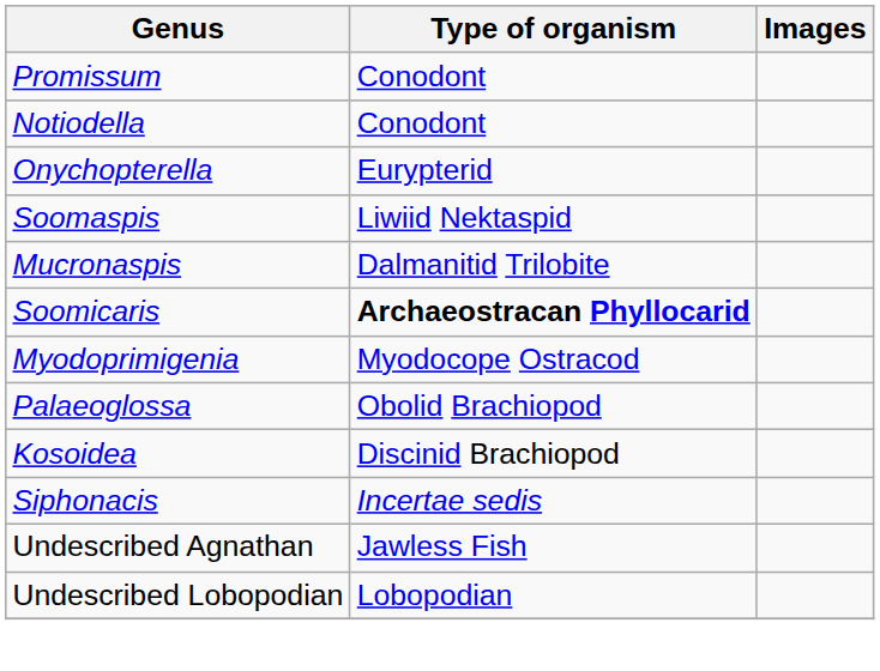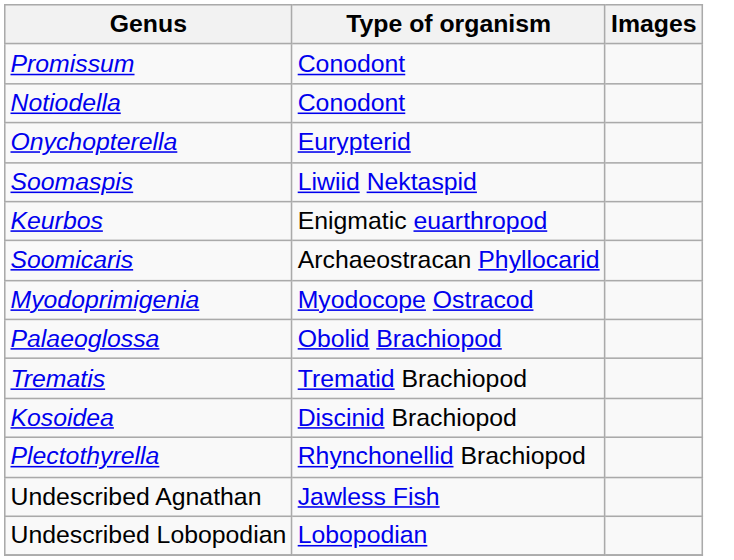+ row: Keurbos | Enigmatic euarthropod
- row: Mucronaspis | Dalmanitid Trilobite
Soomicaris | Type of organism: bold -> normal
+ row: Trematis | Trematid Brachiopod
+ row: Plectothyrella | Rhynchonellid Brachiopod
- row: Siphonacis | Incertae sedis
